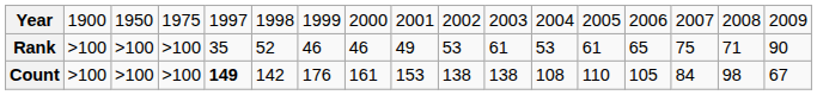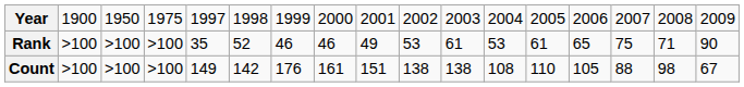Count | column 5: bold -> normal
Count | column 9: 153 -> 151
Count | column 15: 84 -> 88
